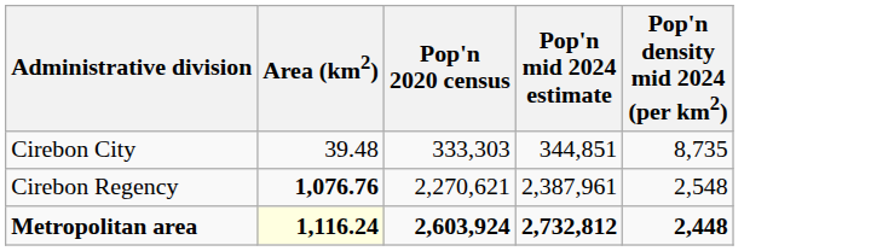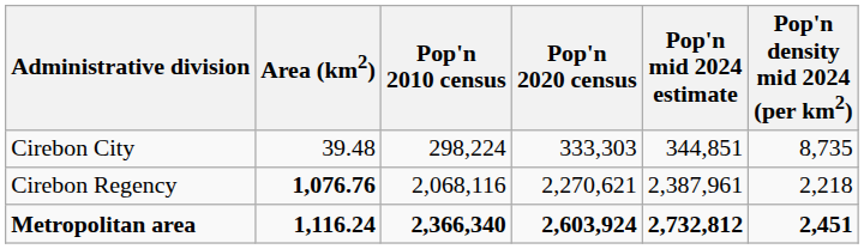+ column: Pop'n 2010 census | 298,224 | 2,068,116 | 2,366,340
Cirebon Regency | Pop'n density mid 2024 (per km2): 2,548 -> 2,218
Metropolitan area | Area (km2): lightyellow background -> no background
Metropolitan area | Pop'n density mid 2024 (per km2): 2,448 -> 2,451
